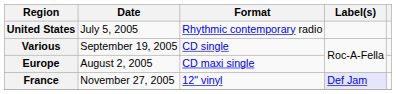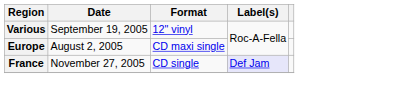- row: United States | July 5, 2005 | Rhythmic contemporary radio
Various | Format: CD single -> 12" vinyl
France | Format: 12" vinyl -> CD single
